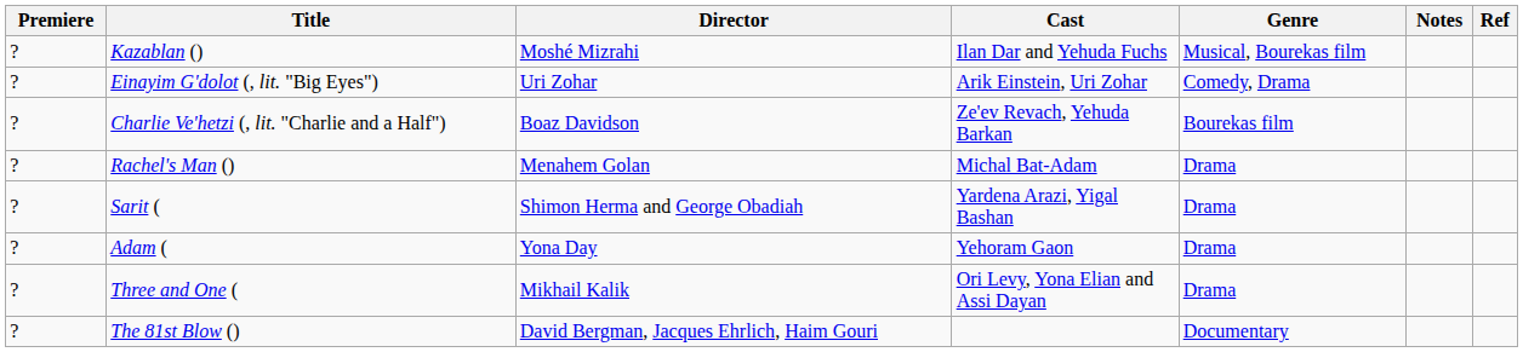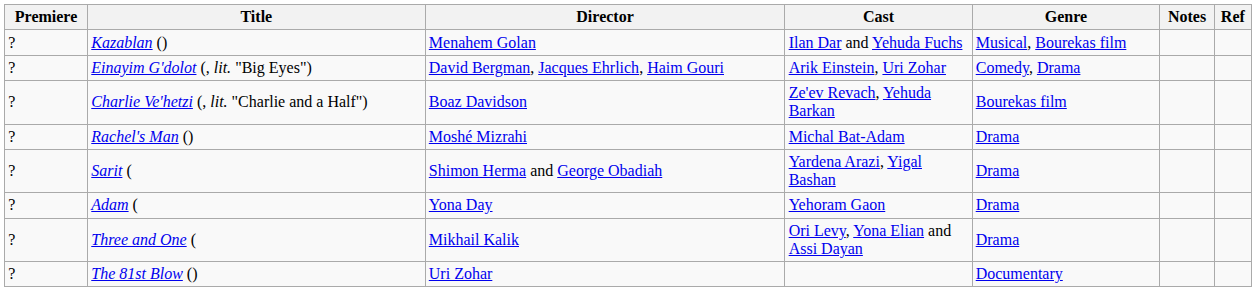Kazablan () | Director: Moshé Mizrahi -> Menahem Golan
Einayim G'dolot (, lit. "Big Eyes") | Director: Uri Zohar -> David Bergman, Jacques Ehrlich, Haim Gouri
Rachel's Man () | Director: Menahem Golan -> Moshé Mizrahi
The 81st Blow () | Director: David Bergman, Jacques Ehrlich, Haim Gouri -> Uri Zohar
